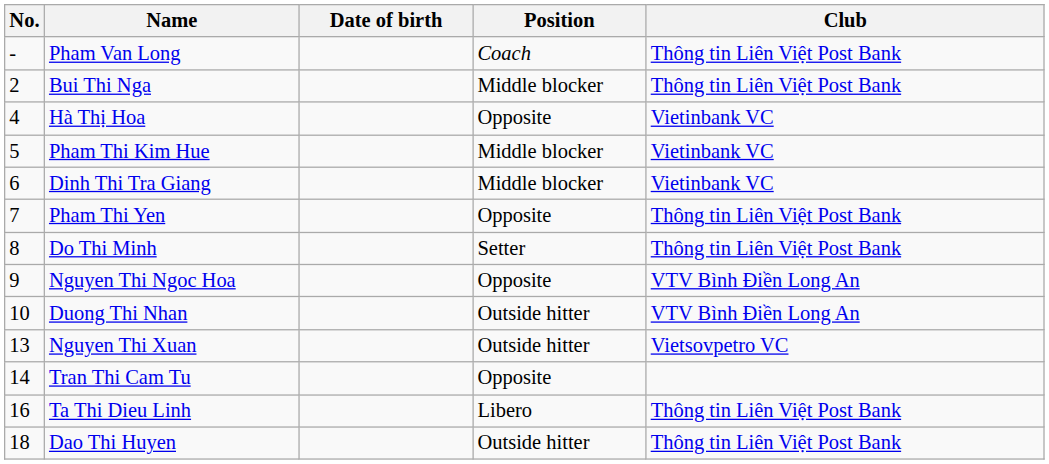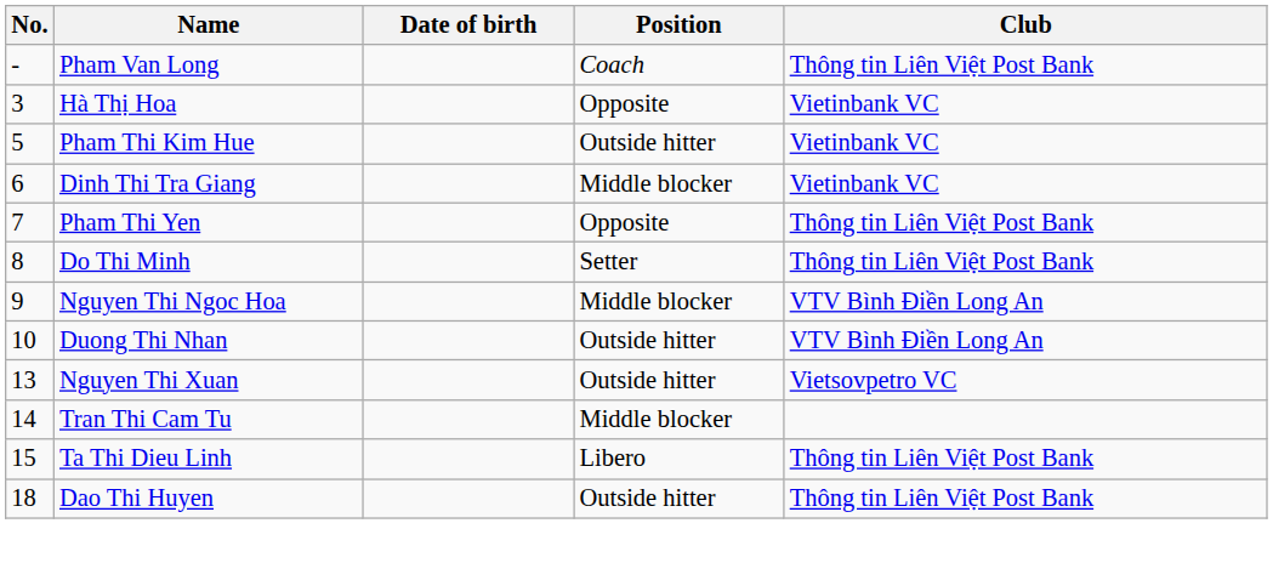- row: 2 | Bui Thi Nga | Middle blocker | Thông tin Liên Việt Post Bank
Hà Thị Hoa | No.: 4 -> 3
Pham Thi Kim Hue | Position: Middle blocker -> Outside hitter
Nguyen Thi Ngoc Hoa | Position: Opposite -> Middle blocker
Tran Thi Cam Tu | Position: Opposite -> Middle blocker
Ta Thi Dieu Linh | No.: 16 -> 15
